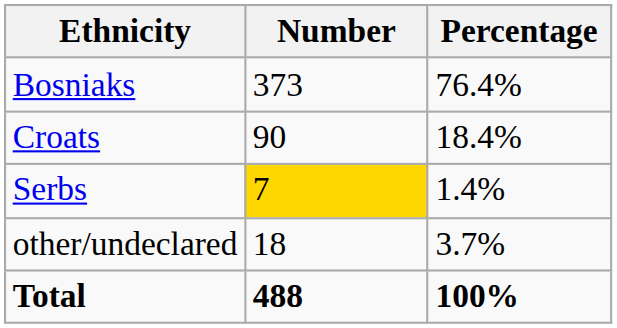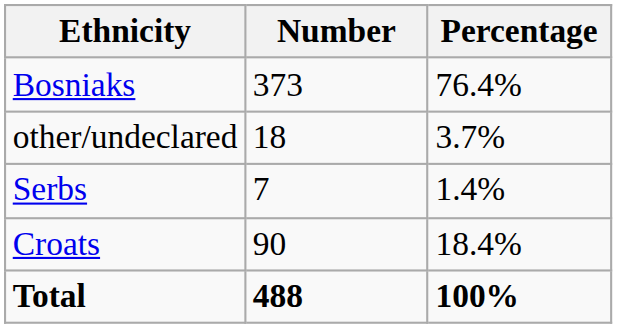rows swapped: Croats <-> other/undeclared
Serbs | Number: gold background -> no background
